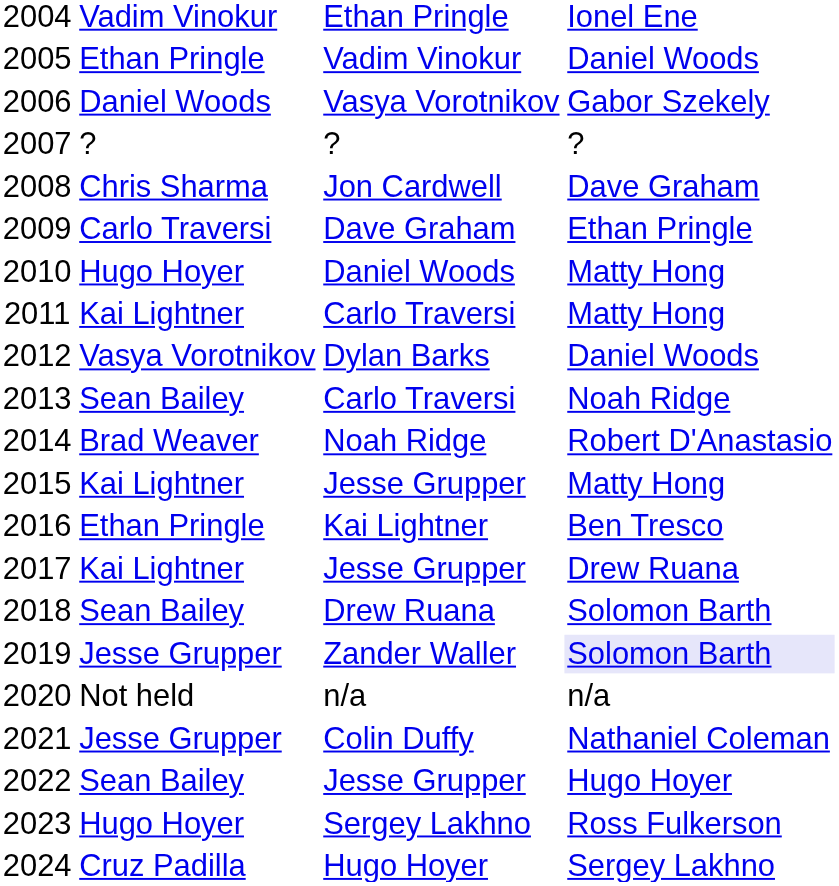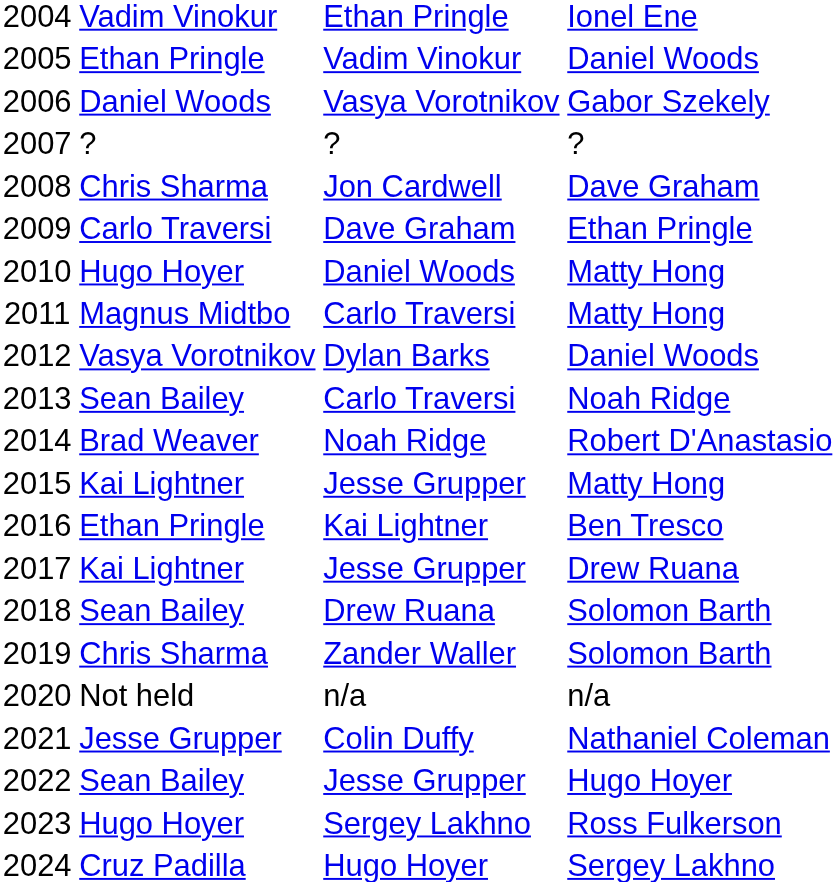2011 | column 2: Kai Lightner -> Magnus Midtbo
2019 | column 2: Jesse Grupper -> Chris Sharma
2019 | column 4: lavender background -> no background
